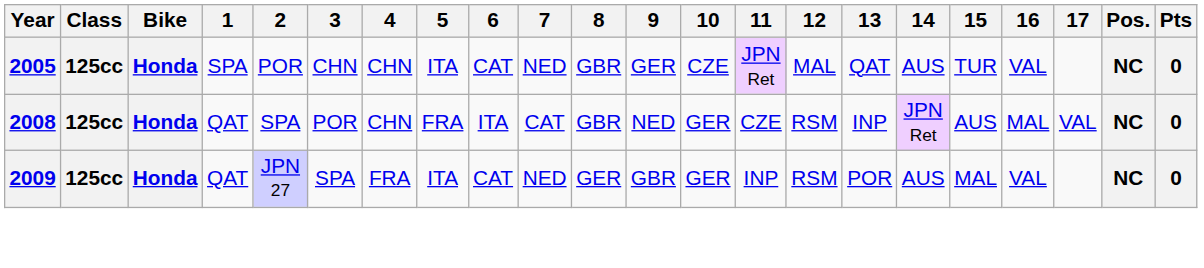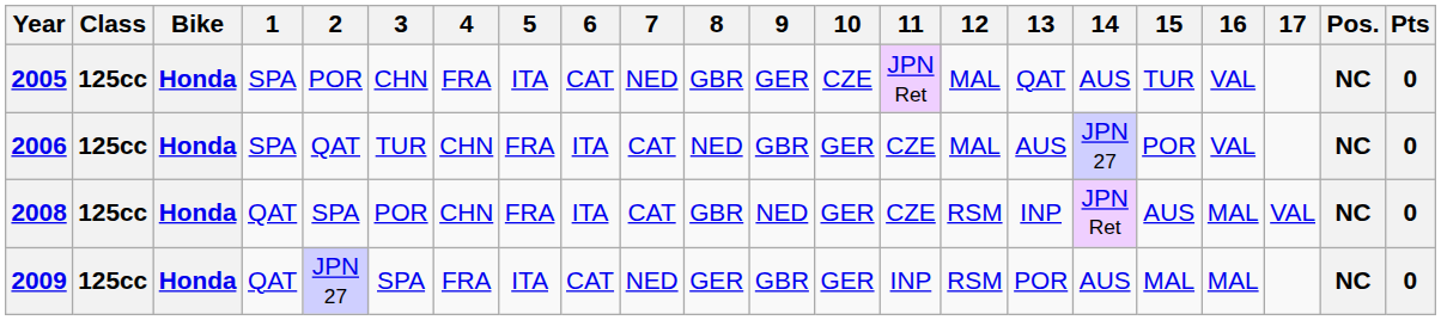2005 | 4: CHN -> FRA
+ row: 2006 | 125cc | Honda | SPA | QAT | TUR | CHN | FRA | ITA | CAT | NED | GBR | GER | CZE | MAL | AUS | JPN 27 | POR | VAL | NC | 0
2009 | 16: VAL -> MAL
